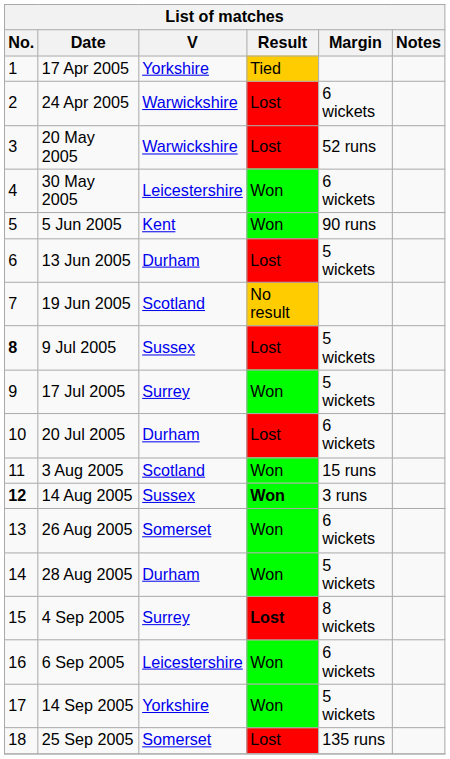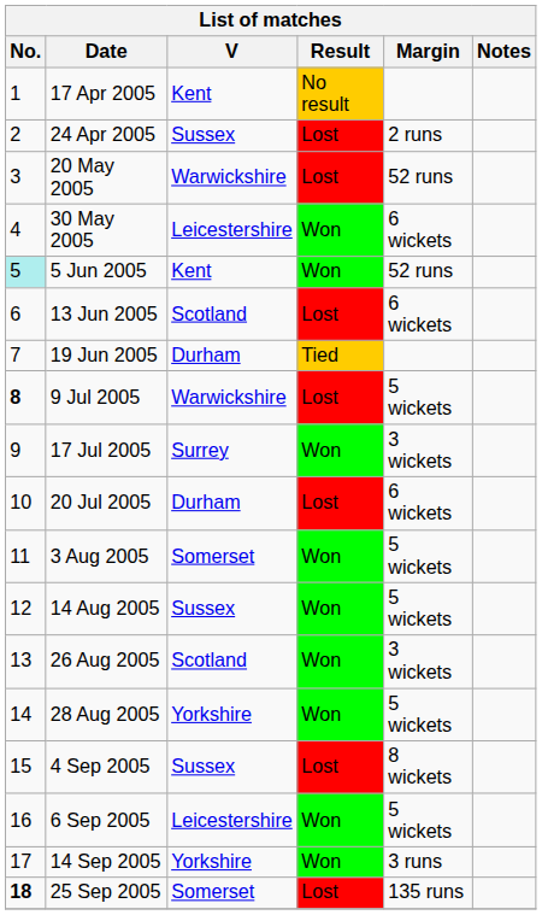17 Apr 2005 | V: Yorkshire -> Kent
17 Apr 2005 | Result: Tied -> No result
24 Apr 2005 | V: Warwickshire -> Sussex
24 Apr 2005 | Margin: 6 wickets -> 2 runs
5 Jun 2005 | No.: no background -> paleturquoise background
5 Jun 2005 | Margin: 90 runs -> 52 runs
13 Jun 2005 | V: Durham -> Scotland
13 Jun 2005 | Margin: 5 wickets -> 6 wickets
19 Jun 2005 | V: Scotland -> Durham
19 Jun 2005 | Result: No result -> Tied
9 Jul 2005 | V: Sussex -> Warwickshire
17 Jul 2005 | Margin: 5 wickets -> 3 wickets
3 Aug 2005 | V: Scotland -> Somerset
3 Aug 2005 | Margin: 15 runs -> 5 wickets
14 Aug 2005 | No.: bold -> normal
14 Aug 2005 | Result: bold -> normal
14 Aug 2005 | Margin: 3 runs -> 5 wickets
26 Aug 2005 | V: Somerset -> Scotland
26 Aug 2005 | Margin: 6 wickets -> 3 wickets
28 Aug 2005 | V: Durham -> Yorkshire
4 Sep 2005 | V: Surrey -> Sussex
4 Sep 2005 | Result: bold -> normal
6 Sep 2005 | Margin: 6 wickets -> 5 wickets
14 Sep 2005 | Margin: 5 wickets -> 3 runs
25 Sep 2005 | No.: normal -> bold
